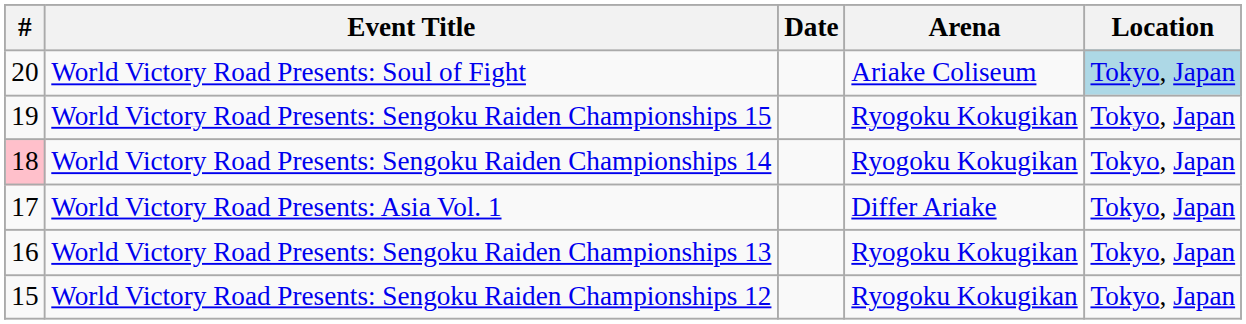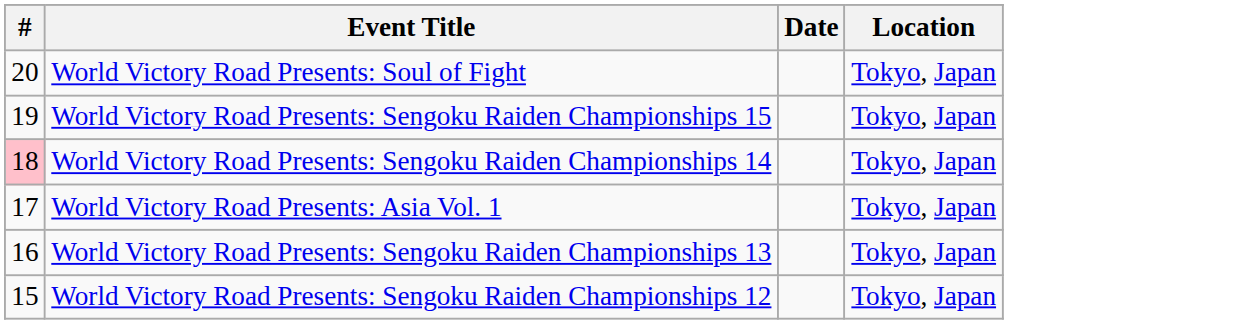- column: Arena | Ariake Coliseum | Ryogoku Kokugikan | Ryogoku Kokugikan | Differ Ariake | Ryogoku Kokugikan | Ryogoku Kokugikan
World Victory Road Presents: Soul of Fight | Location: lightblue background -> no background
